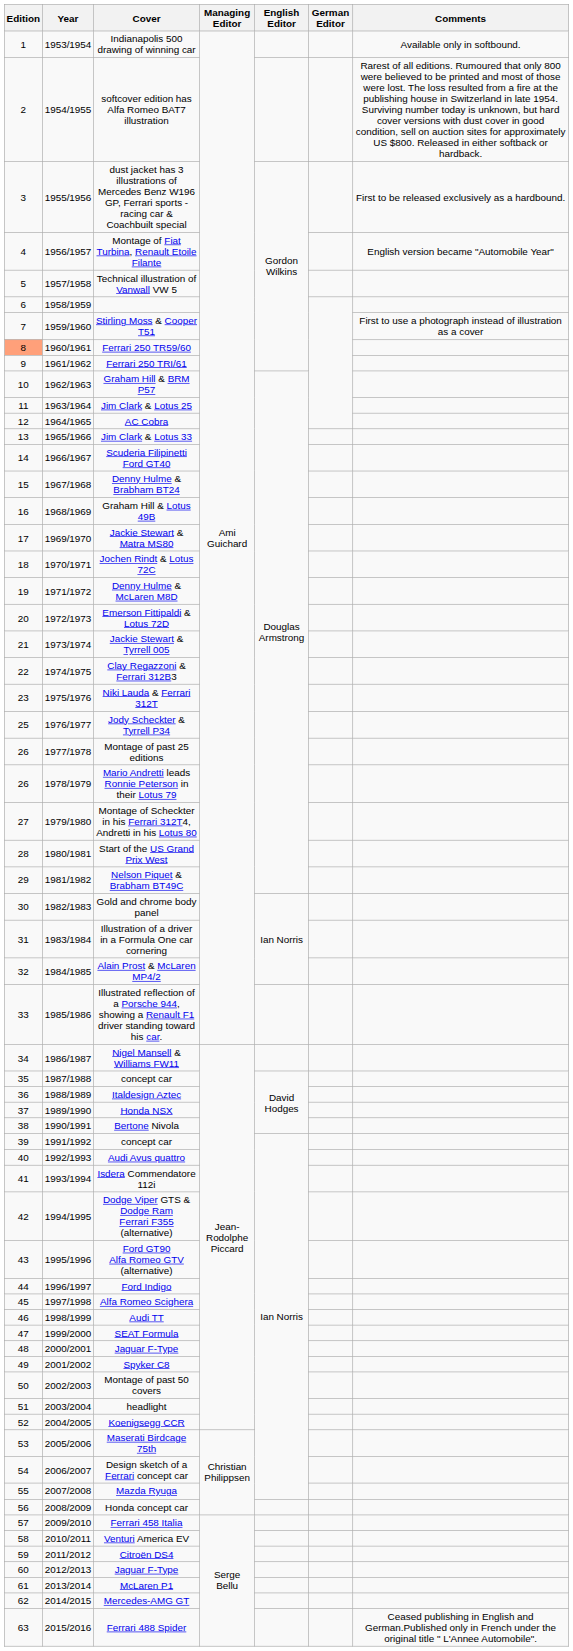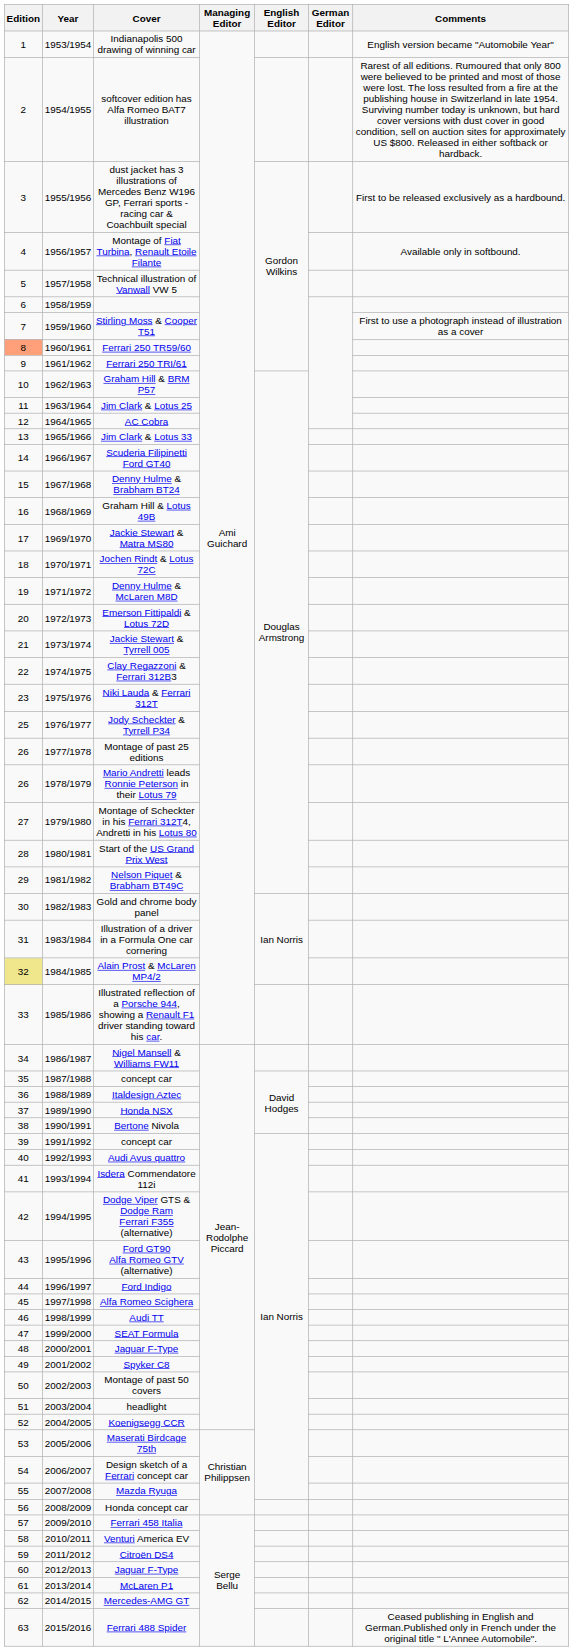Indianapolis 500 drawing of winning car | Comments: Available only in softbound. -> English version became "Automobile Year"
Montage of Fiat Turbina, Renault Etoile Filante | Comments: English version became "Automobile Year" -> Available only in softbound.
Alain Prost & McLaren MP4/2 | Edition: no background -> khaki background
